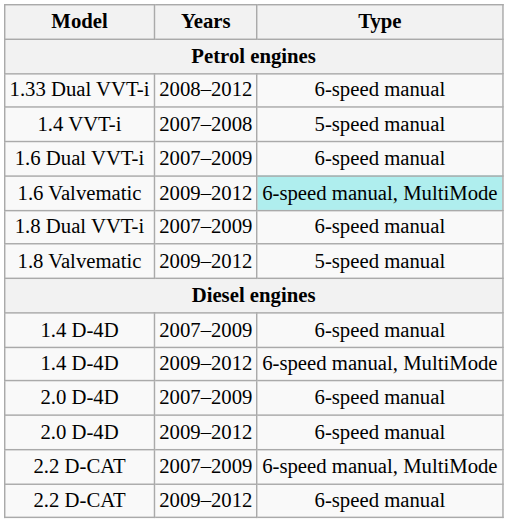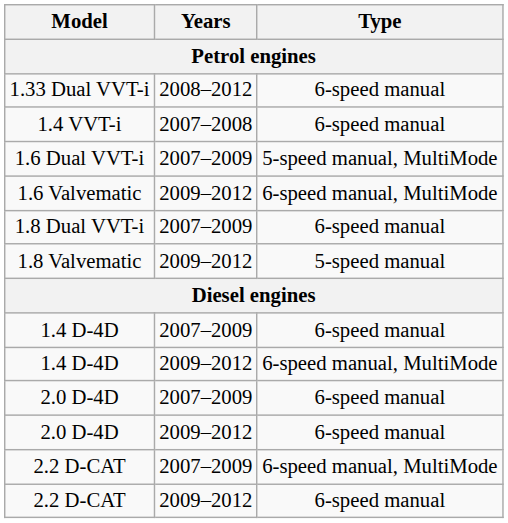1.4 VVT-i | Type: 5-speed manual -> 6-speed manual
1.6 Dual VVT-i | Type: 6-speed manual -> 5-speed manual, MultiMode
1.6 Valvematic | Type: paleturquoise background -> no background
